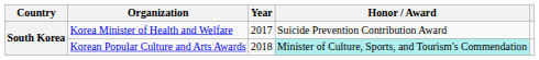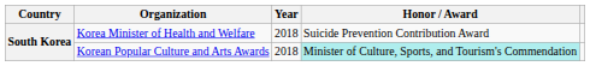Korea Minister of Health and Welfare | Year: 2017 -> 2018
